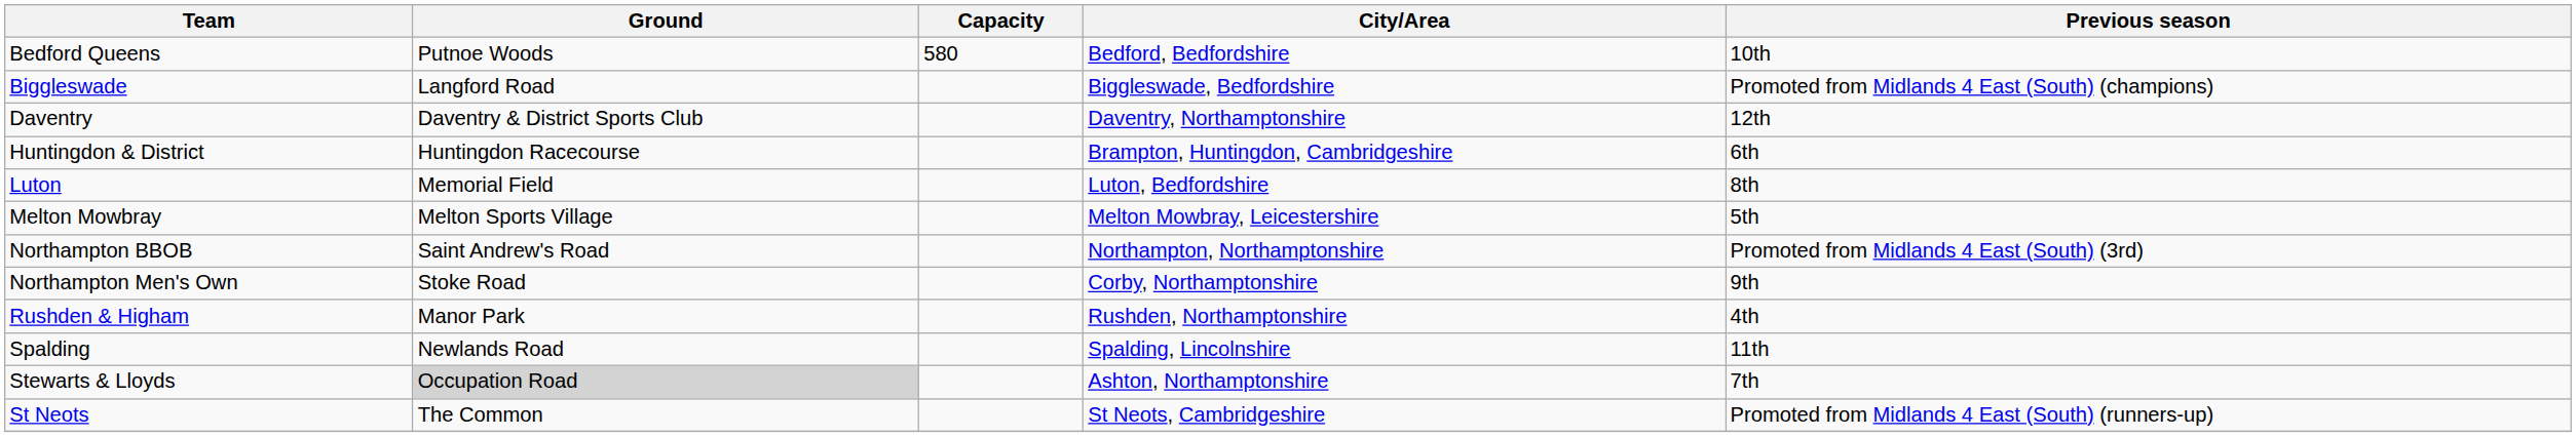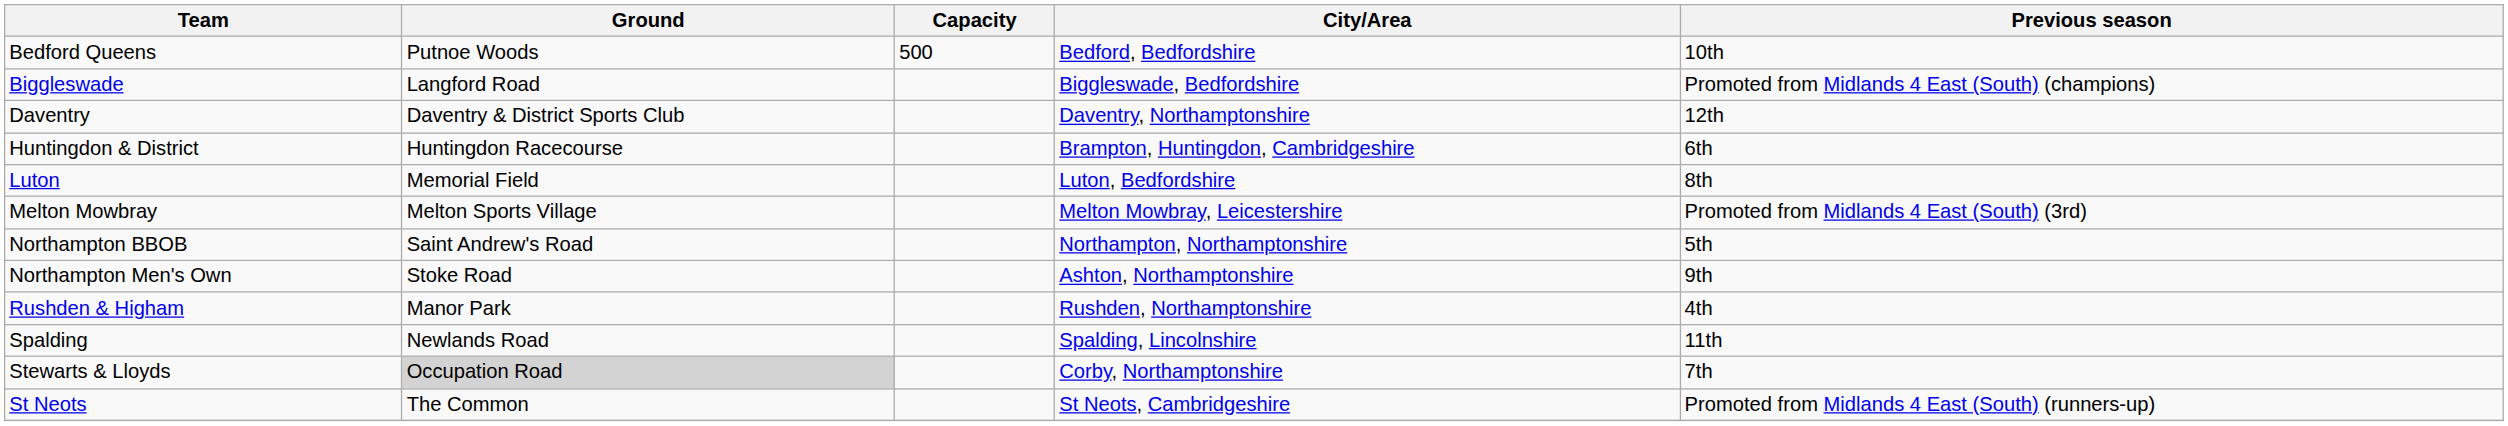Bedford Queens | Capacity: 580 -> 500
Melton Mowbray | Previous season: 5th -> Promoted from Midlands 4 East (South) (3rd)
Northampton BBOB | Previous season: Promoted from Midlands 4 East (South) (3rd) -> 5th
Northampton Men's Own | City/Area: Corby, Northamptonshire -> Ashton, Northamptonshire
Stewarts & Lloyds | City/Area: Ashton, Northamptonshire -> Corby, Northamptonshire
